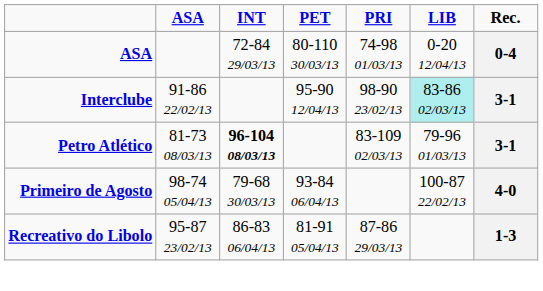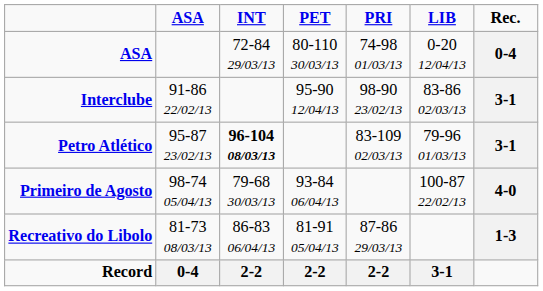Interclube | LIB: paleturquoise background -> no background
Petro Atlético | ASA: 81-73 08/03/13 -> 95-87 23/02/13
Recreativo do Libolo | ASA: 95-87 23/02/13 -> 81-73 08/03/13
+ row: Record | 0-4 | 2-2 | 2-2 | 2-2 | 3-1
